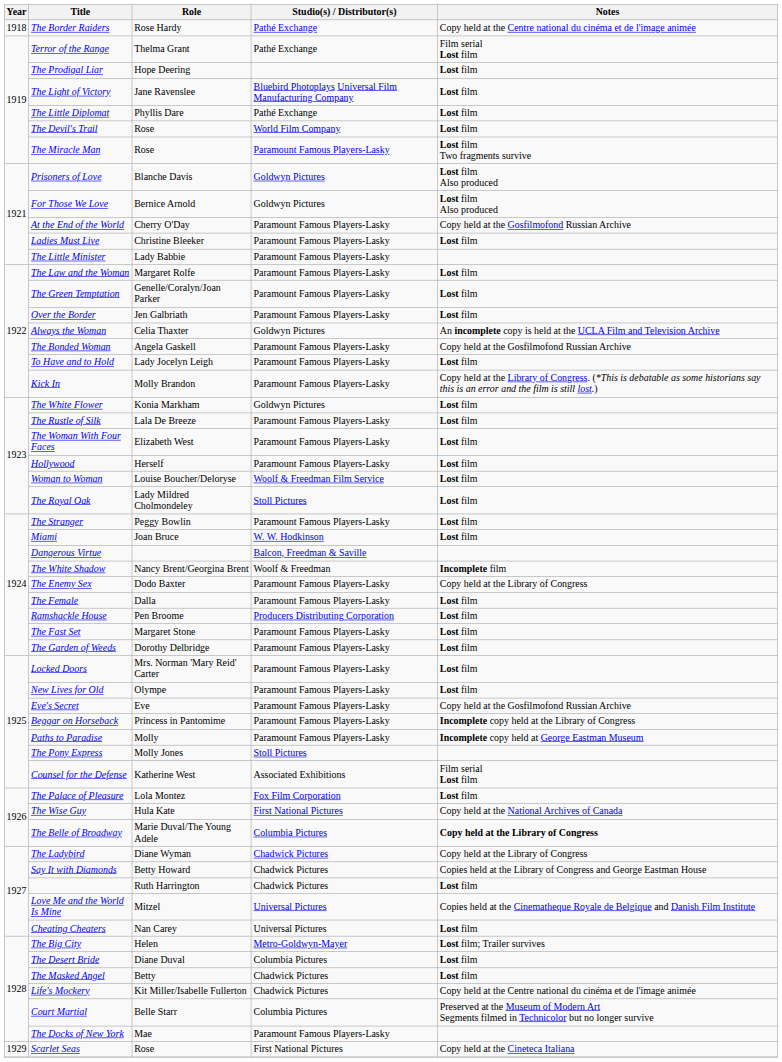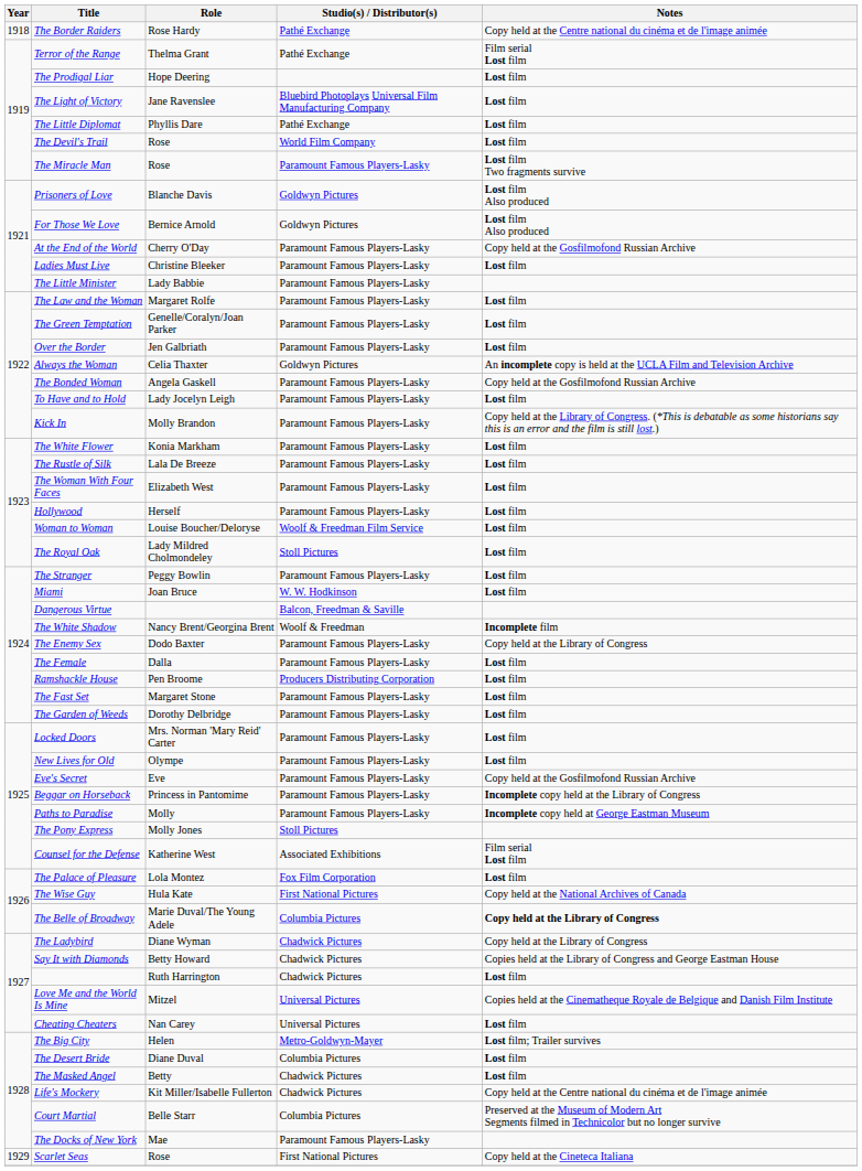The White Flower | Studio(s) / Distributor(s): Goldwyn Pictures -> Paramount Famous Players-Lasky
